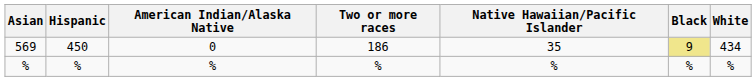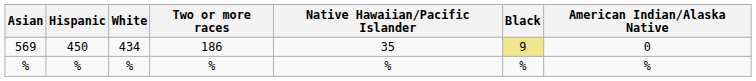columns swapped: White <-> American Indian/Alaska Native
